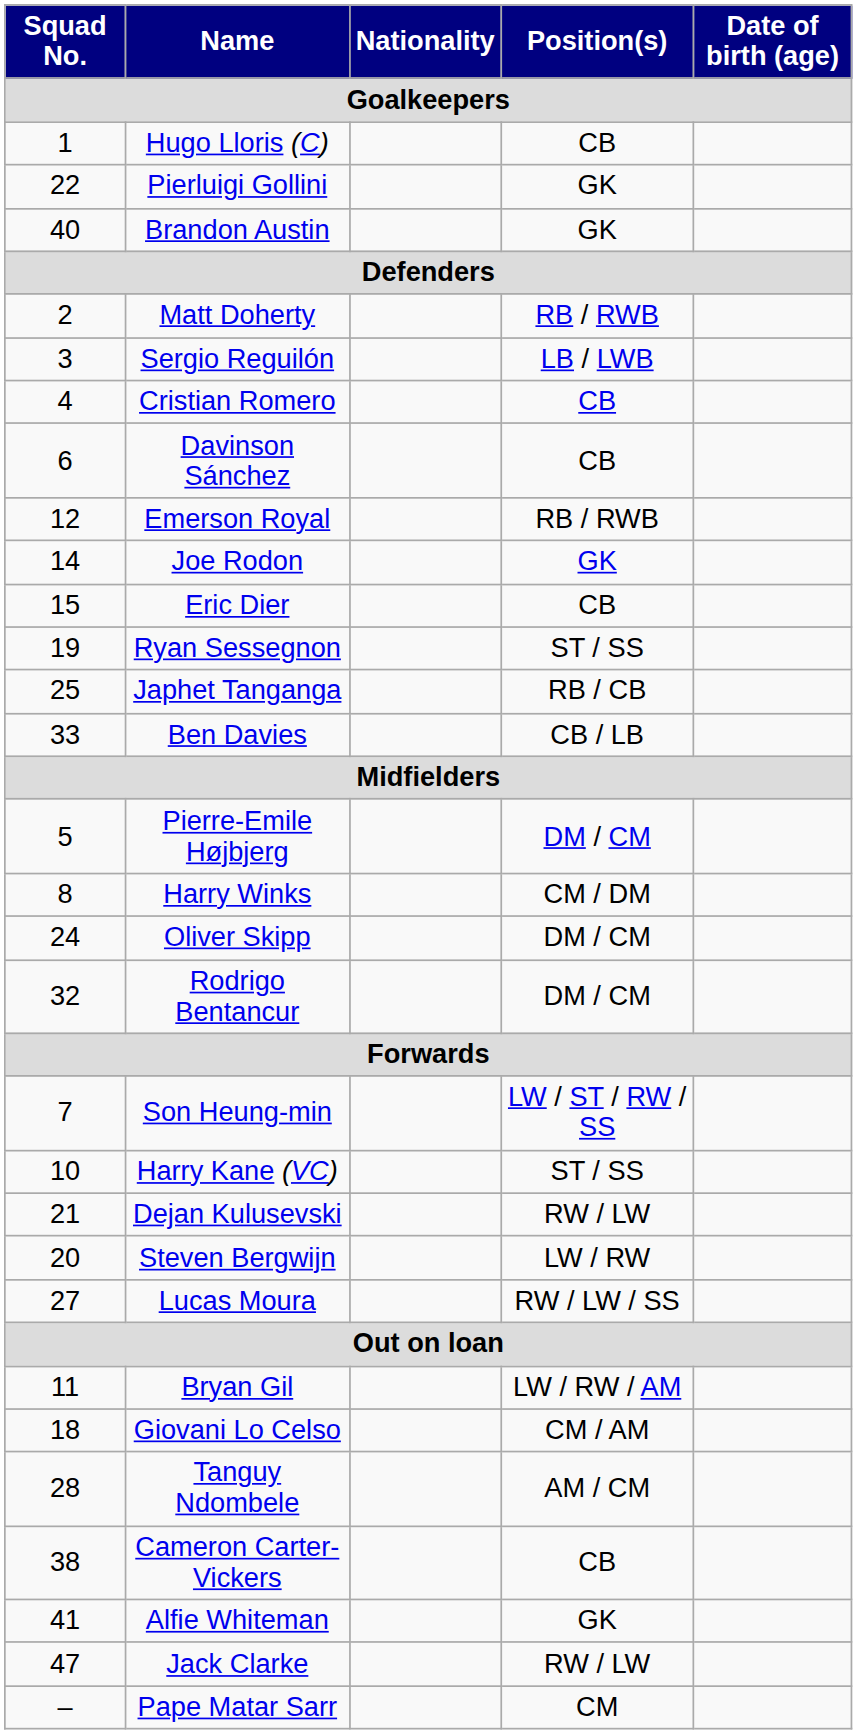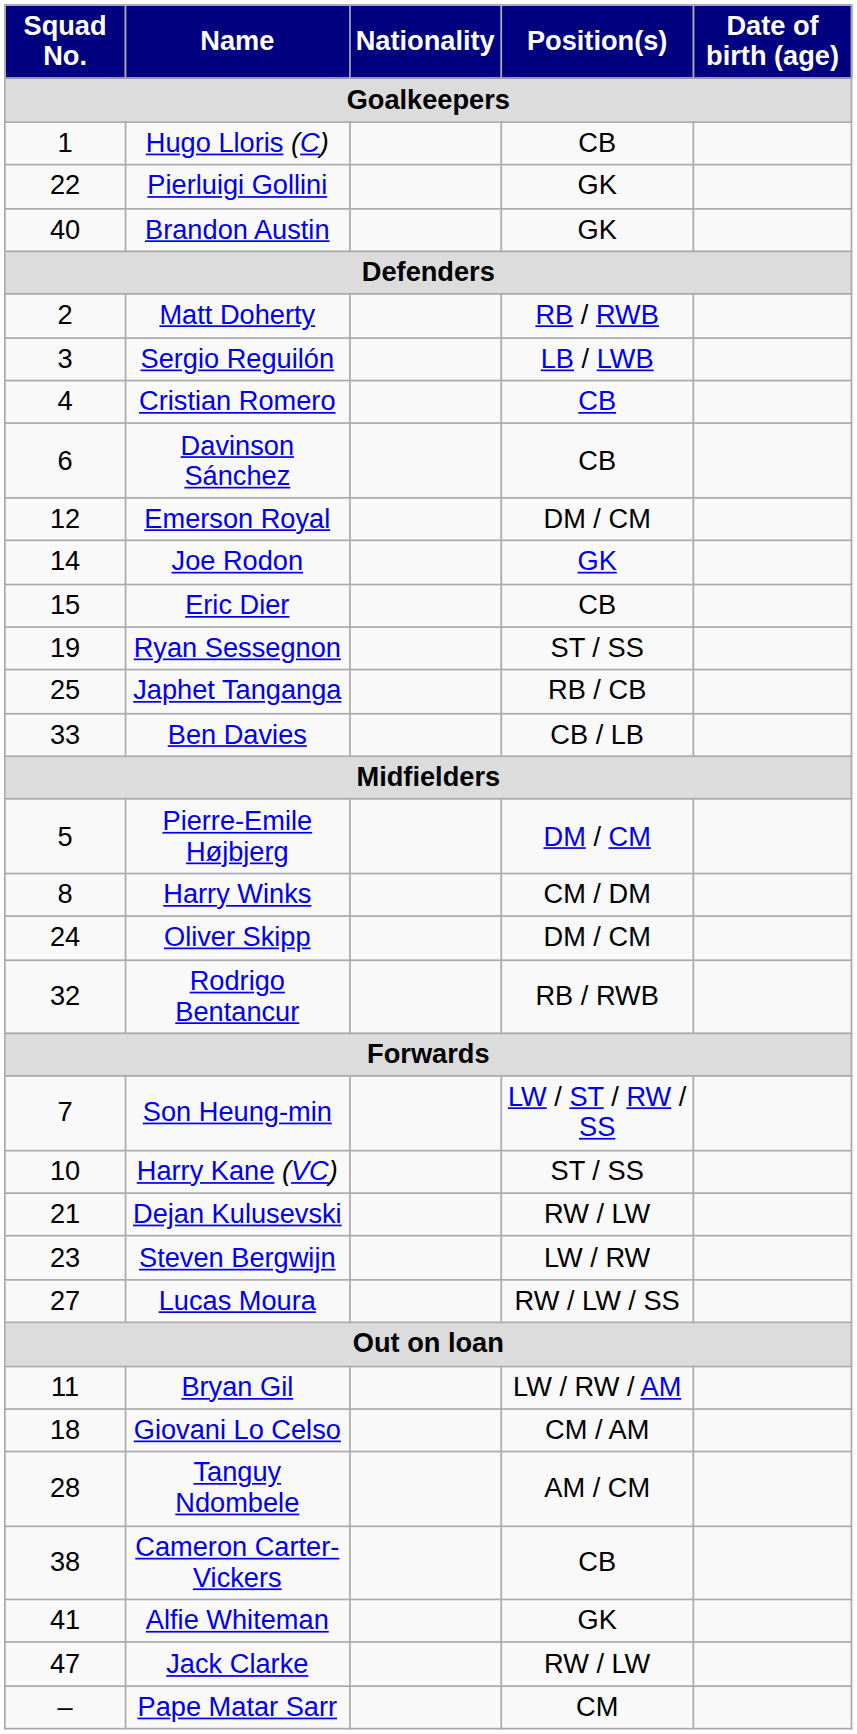Emerson Royal | Position(s): RB / RWB -> DM / CM
Rodrigo Bentancur | Position(s): DM / CM -> RB / RWB
Steven Bergwijn | Squad No.: 20 -> 23
